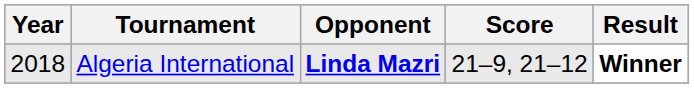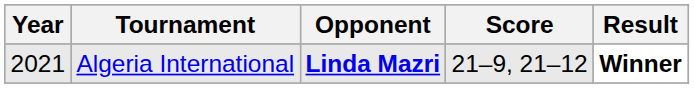Algeria International | Year: 2018 -> 2021
